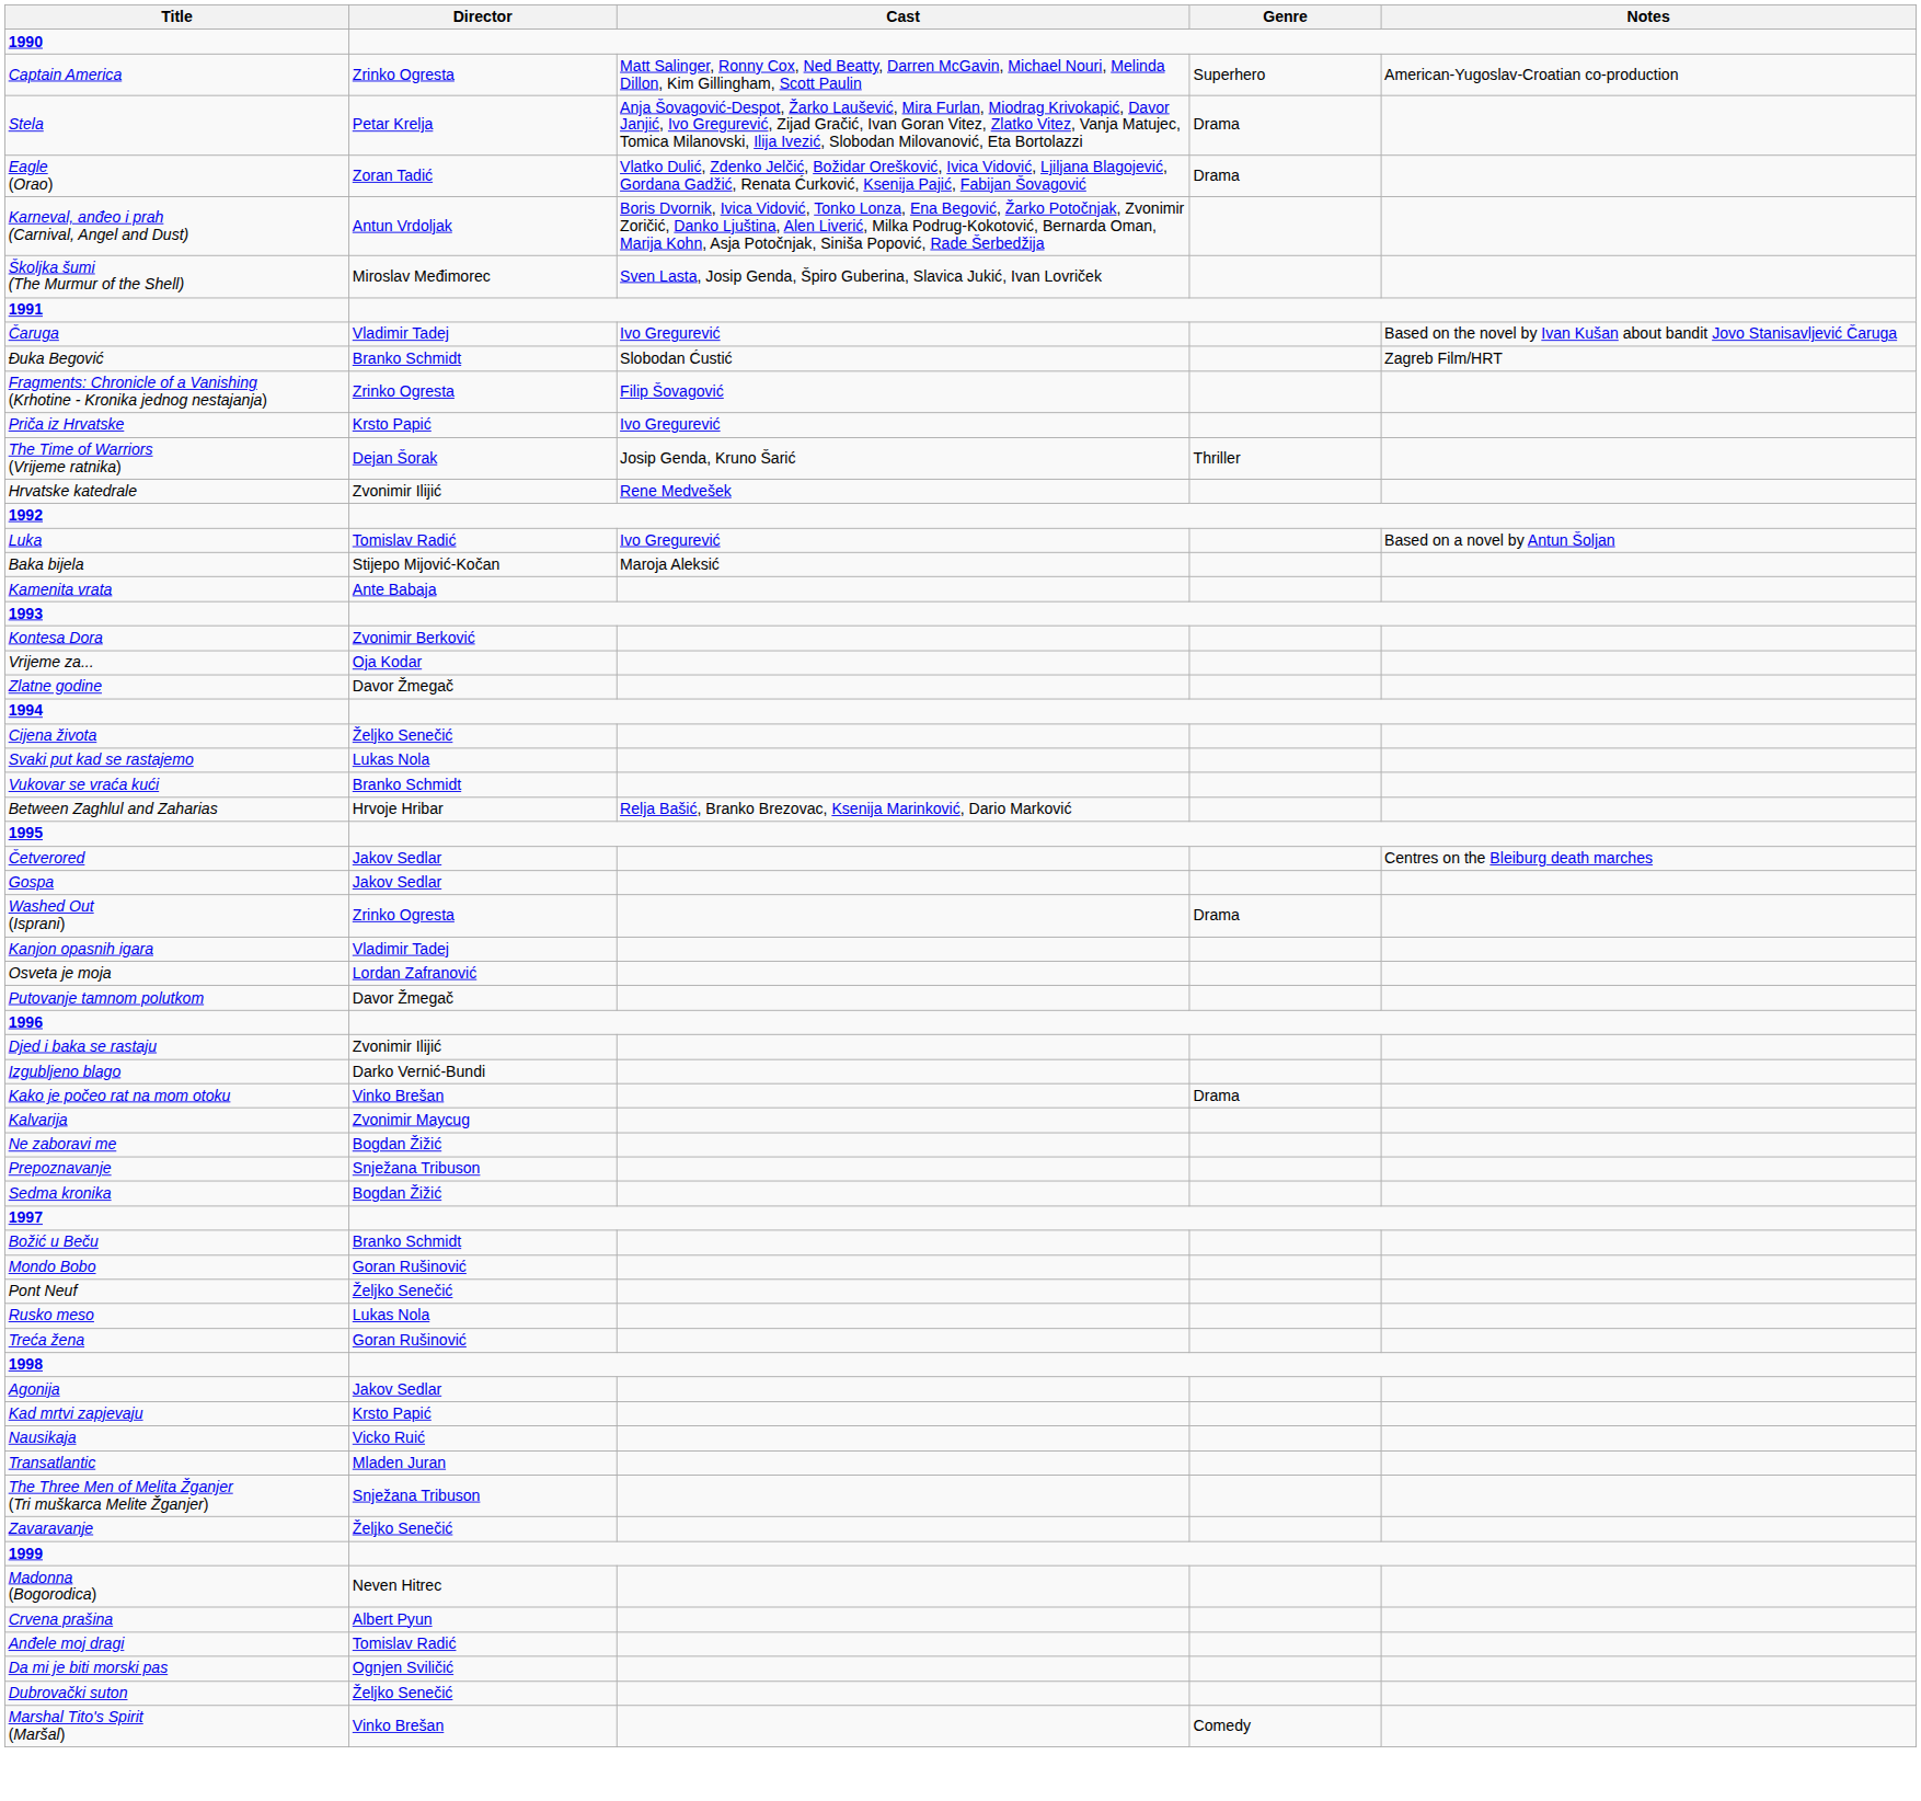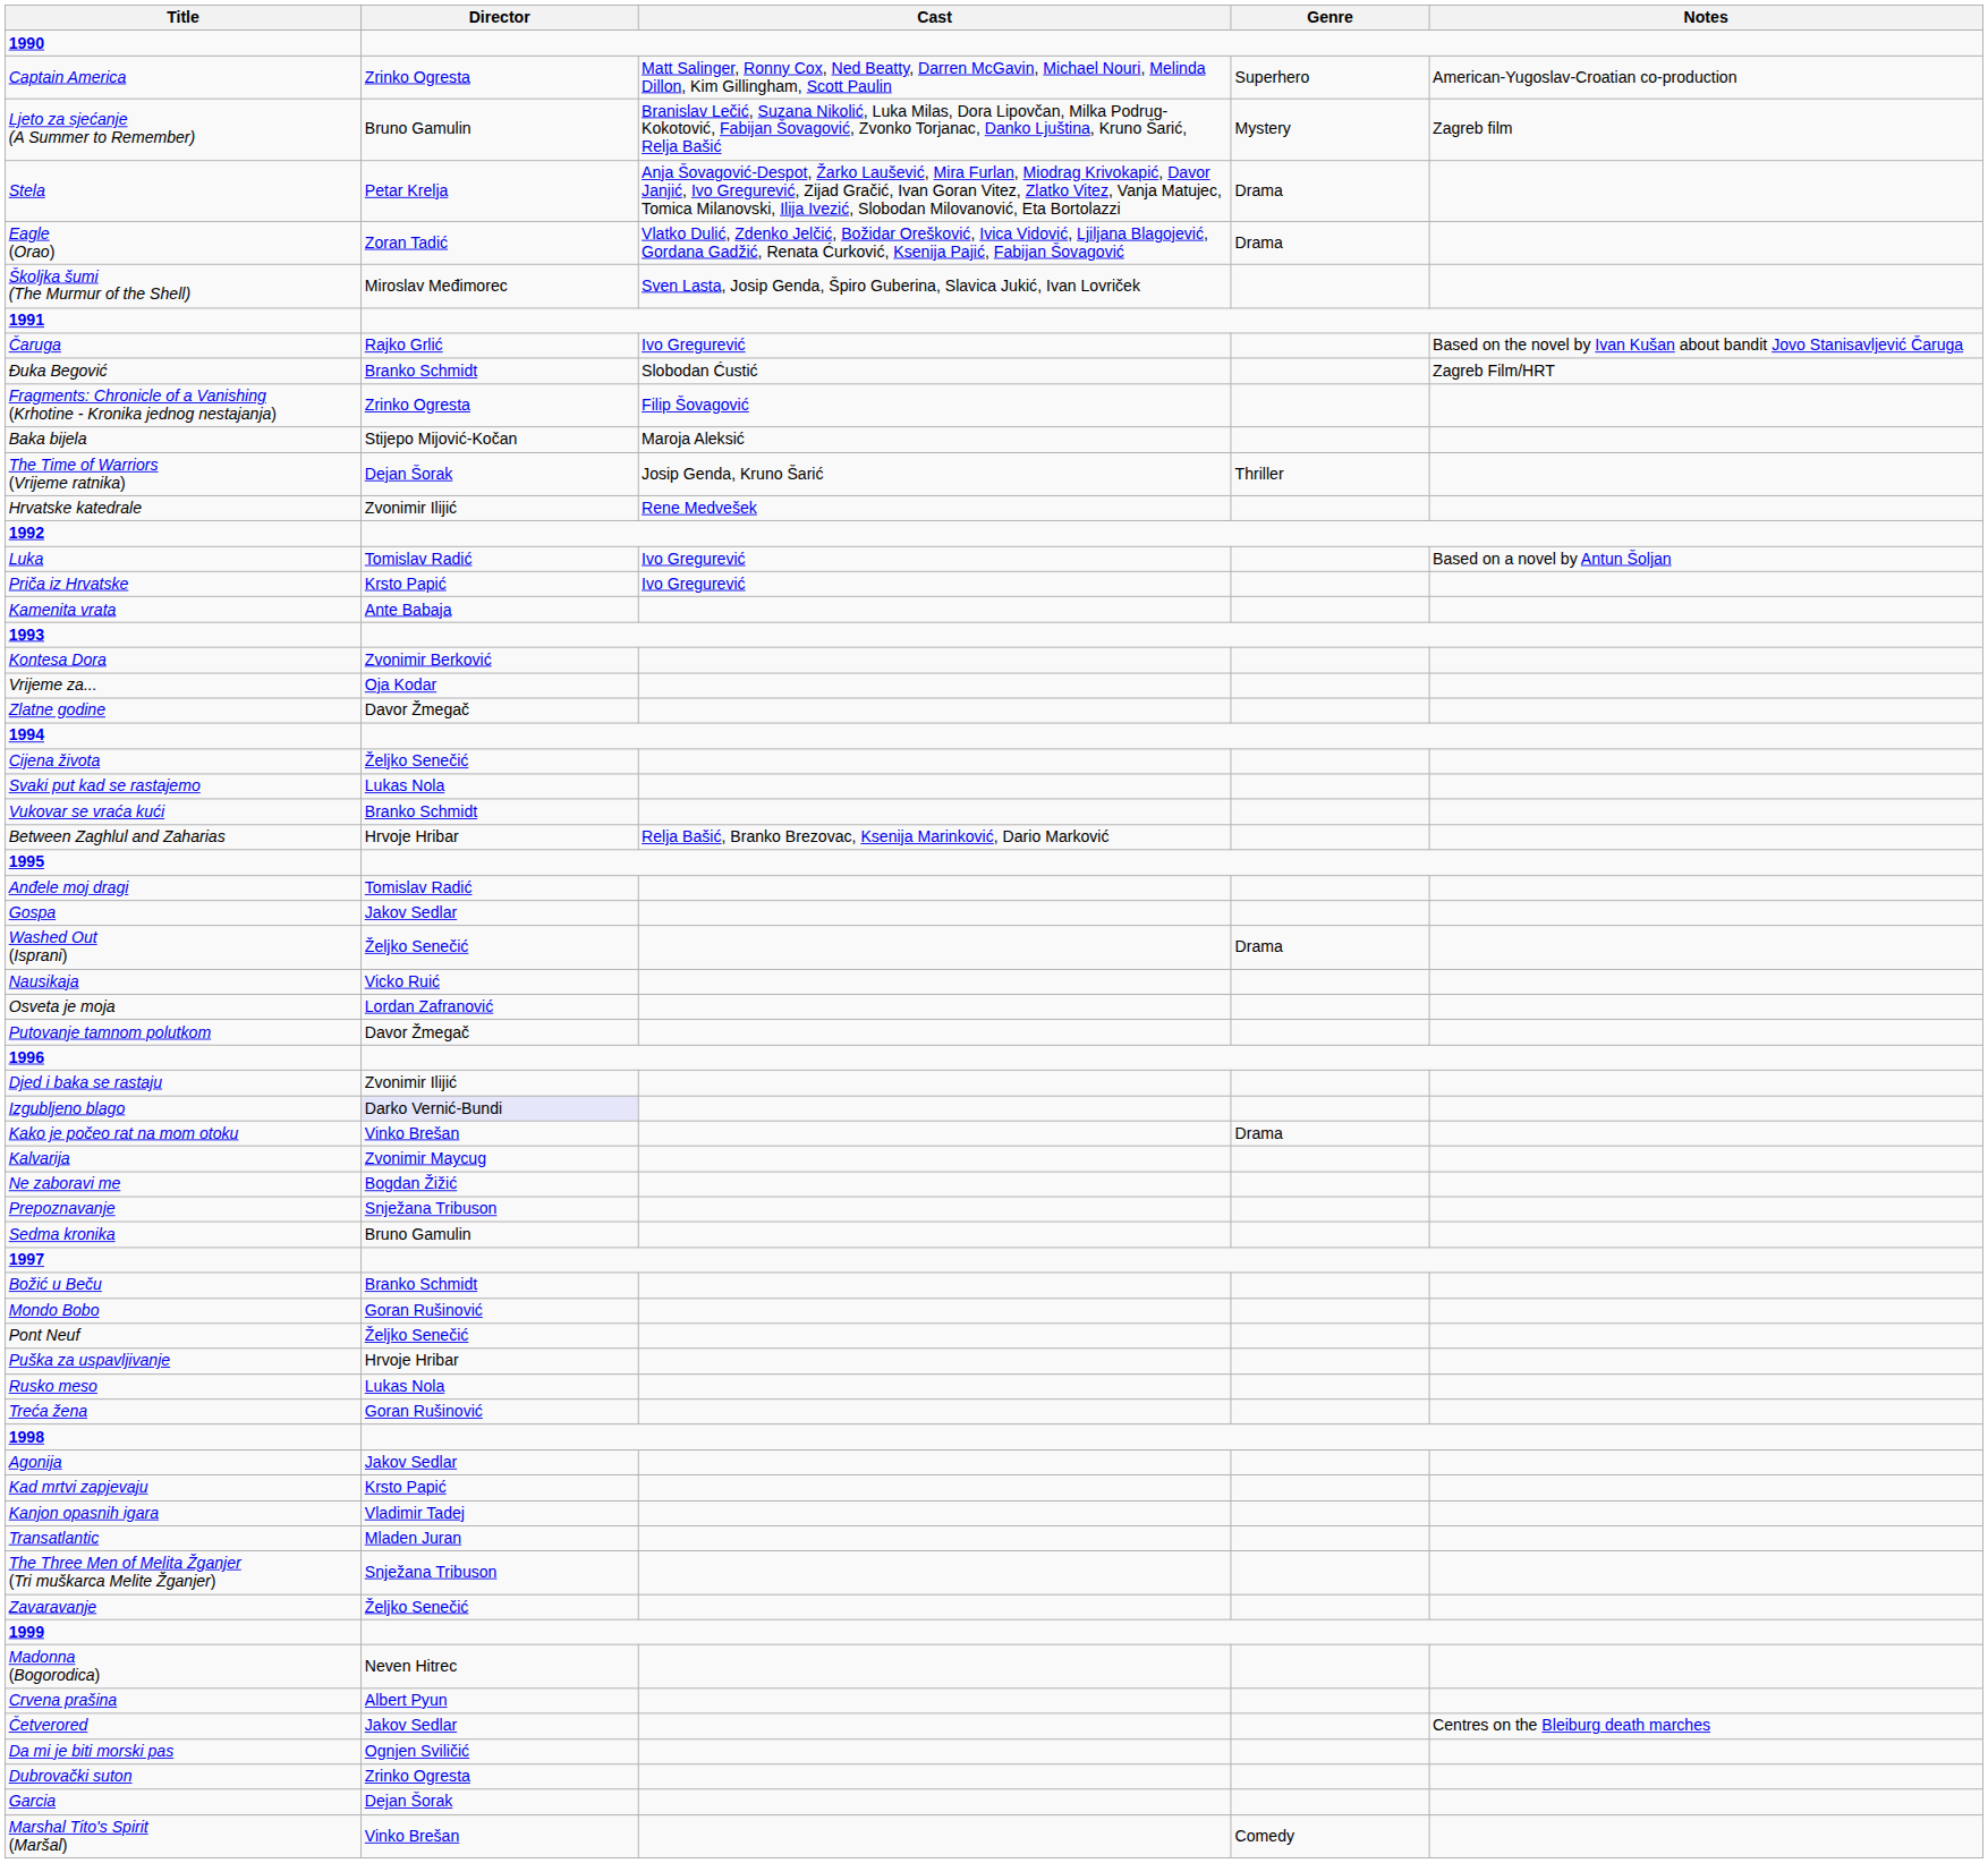+ row: Ljeto za sjećanje (A Summer to Remember) | Bruno Gamulin | Branislav Lečić, Suzana Nikolić, Luka Milas, Dora Lipovčan, Milka Podrug-Kokotović, Fabijan Šovagović, Zvonko Torjanac, Danko Ljuština, Kruno Šarić, Relja Bašić | Mystery | Zagreb film
- row: Karneval, anđeo i prah (Carnival, Angel and Dust) | Antun Vrdoljak | Boris Dvornik, Ivica Vidović, Tonko Lonza, Ena Begović, Žarko Potočnjak, Zvonimir Zoričić, Danko Ljuština, Alen Liverić, Milka Podrug-Kokotović, Bernarda Oman, Marija Kohn, Asja Potočnjak, Siniša Popović, Rade Šerbedžija
Čaruga | Director: Vladimir Tadej -> Rajko Grlić
rows swapped: Priča iz Hrvatske <-> Baka bijela
rows swapped: Anđele moj dragi <-> Četverored
Washed Out (Isprani) | Director: Zrinko Ogresta -> Željko Senečić
rows swapped: Nausikaja <-> Kanjon opasnih igara
Izgubljeno blago | Director: no background -> lavender background
Sedma kronika | Director: Bogdan Žižić -> Bruno Gamulin
+ row: Puška za uspavljivanje | Hrvoje Hribar
Dubrovački suton | Director: Željko Senečić -> Zrinko Ogresta
+ row: Garcia | Dejan Šorak
